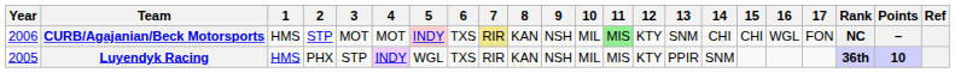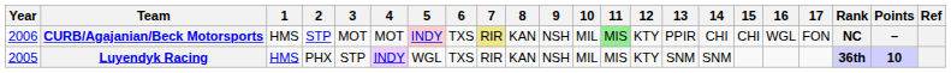CURB/Agajanian/Beck Motorsports | 13: SNM -> PPIR
Luyendyk Racing | 13: PPIR -> SNM
